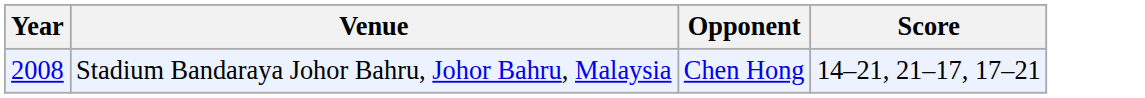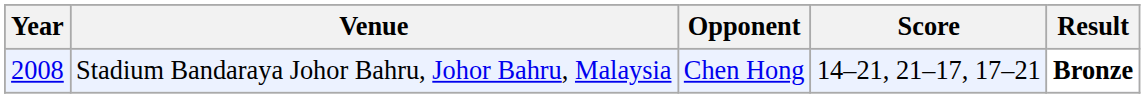+ column: Result | Bronze
